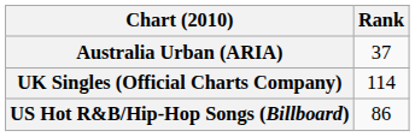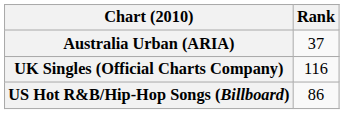UK Singles (Official Charts Company) | Rank: 114 -> 116
